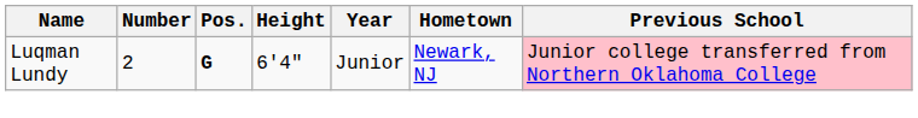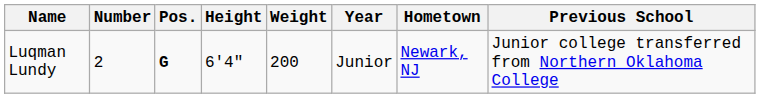+ column: Weight | 200
Luqman Lundy | Previous School: pink background -> no background
